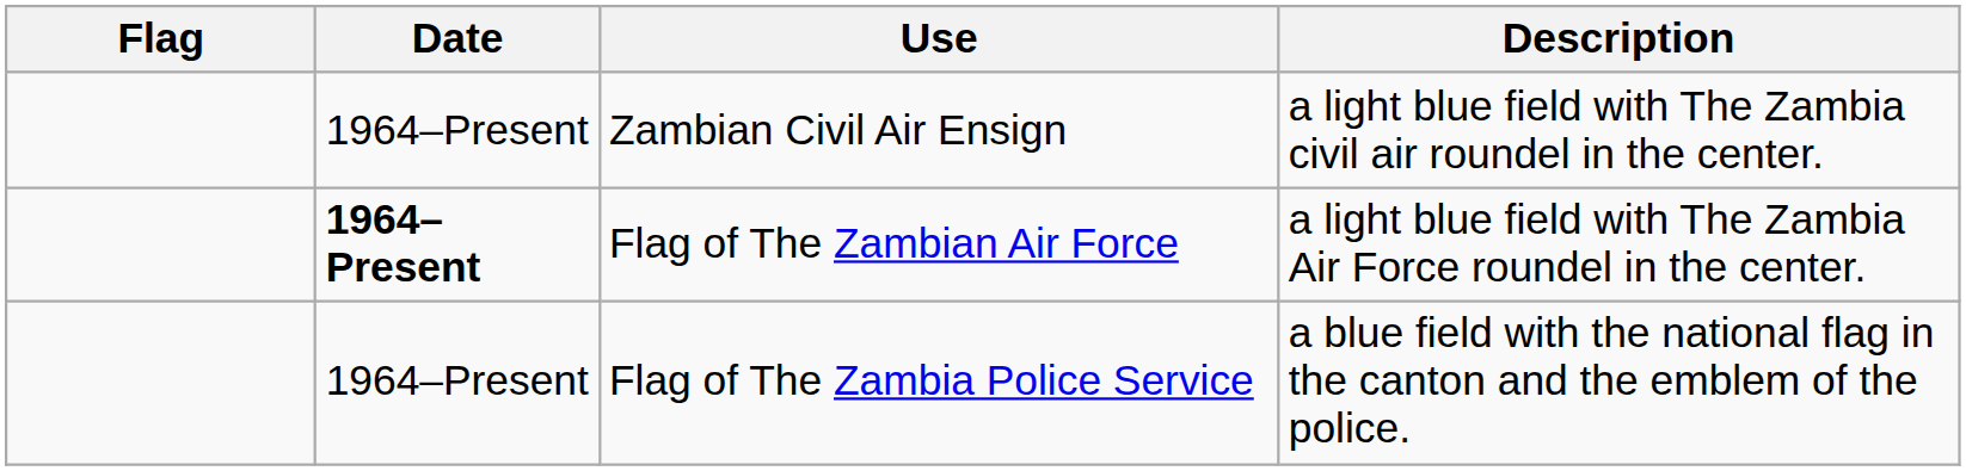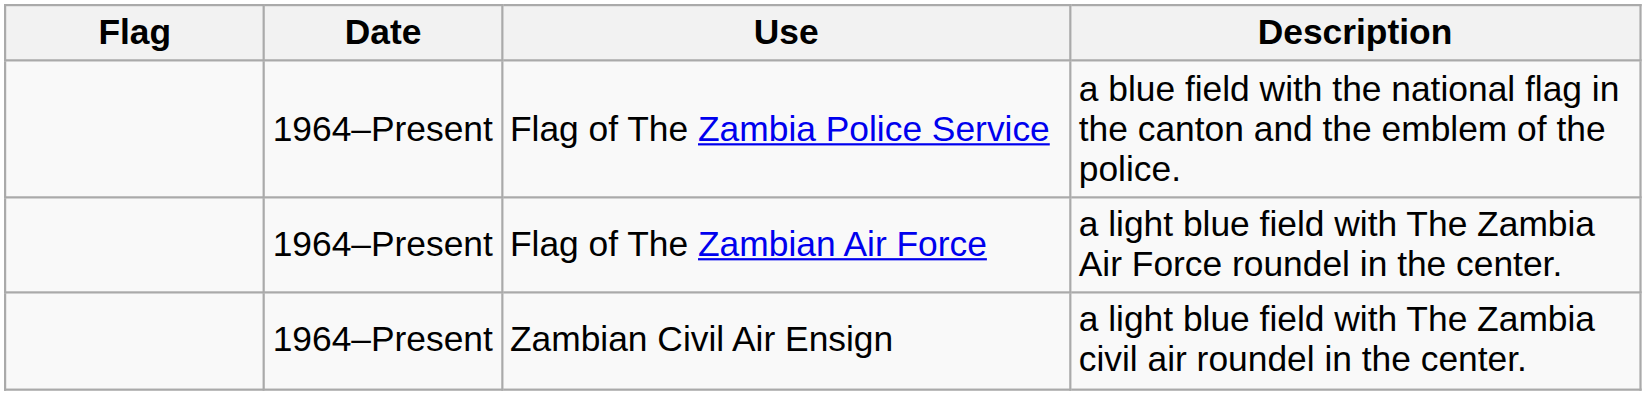rows swapped: Flag of The Zambia Police Service <-> Zambian Civil Air Ensign
Flag of The Zambian Air Force | Date: bold -> normal
